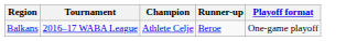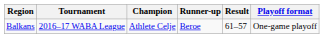+ column: Result | 61–57
